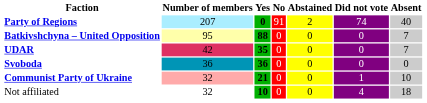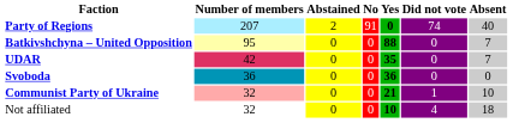columns swapped: Yes <-> Abstained
